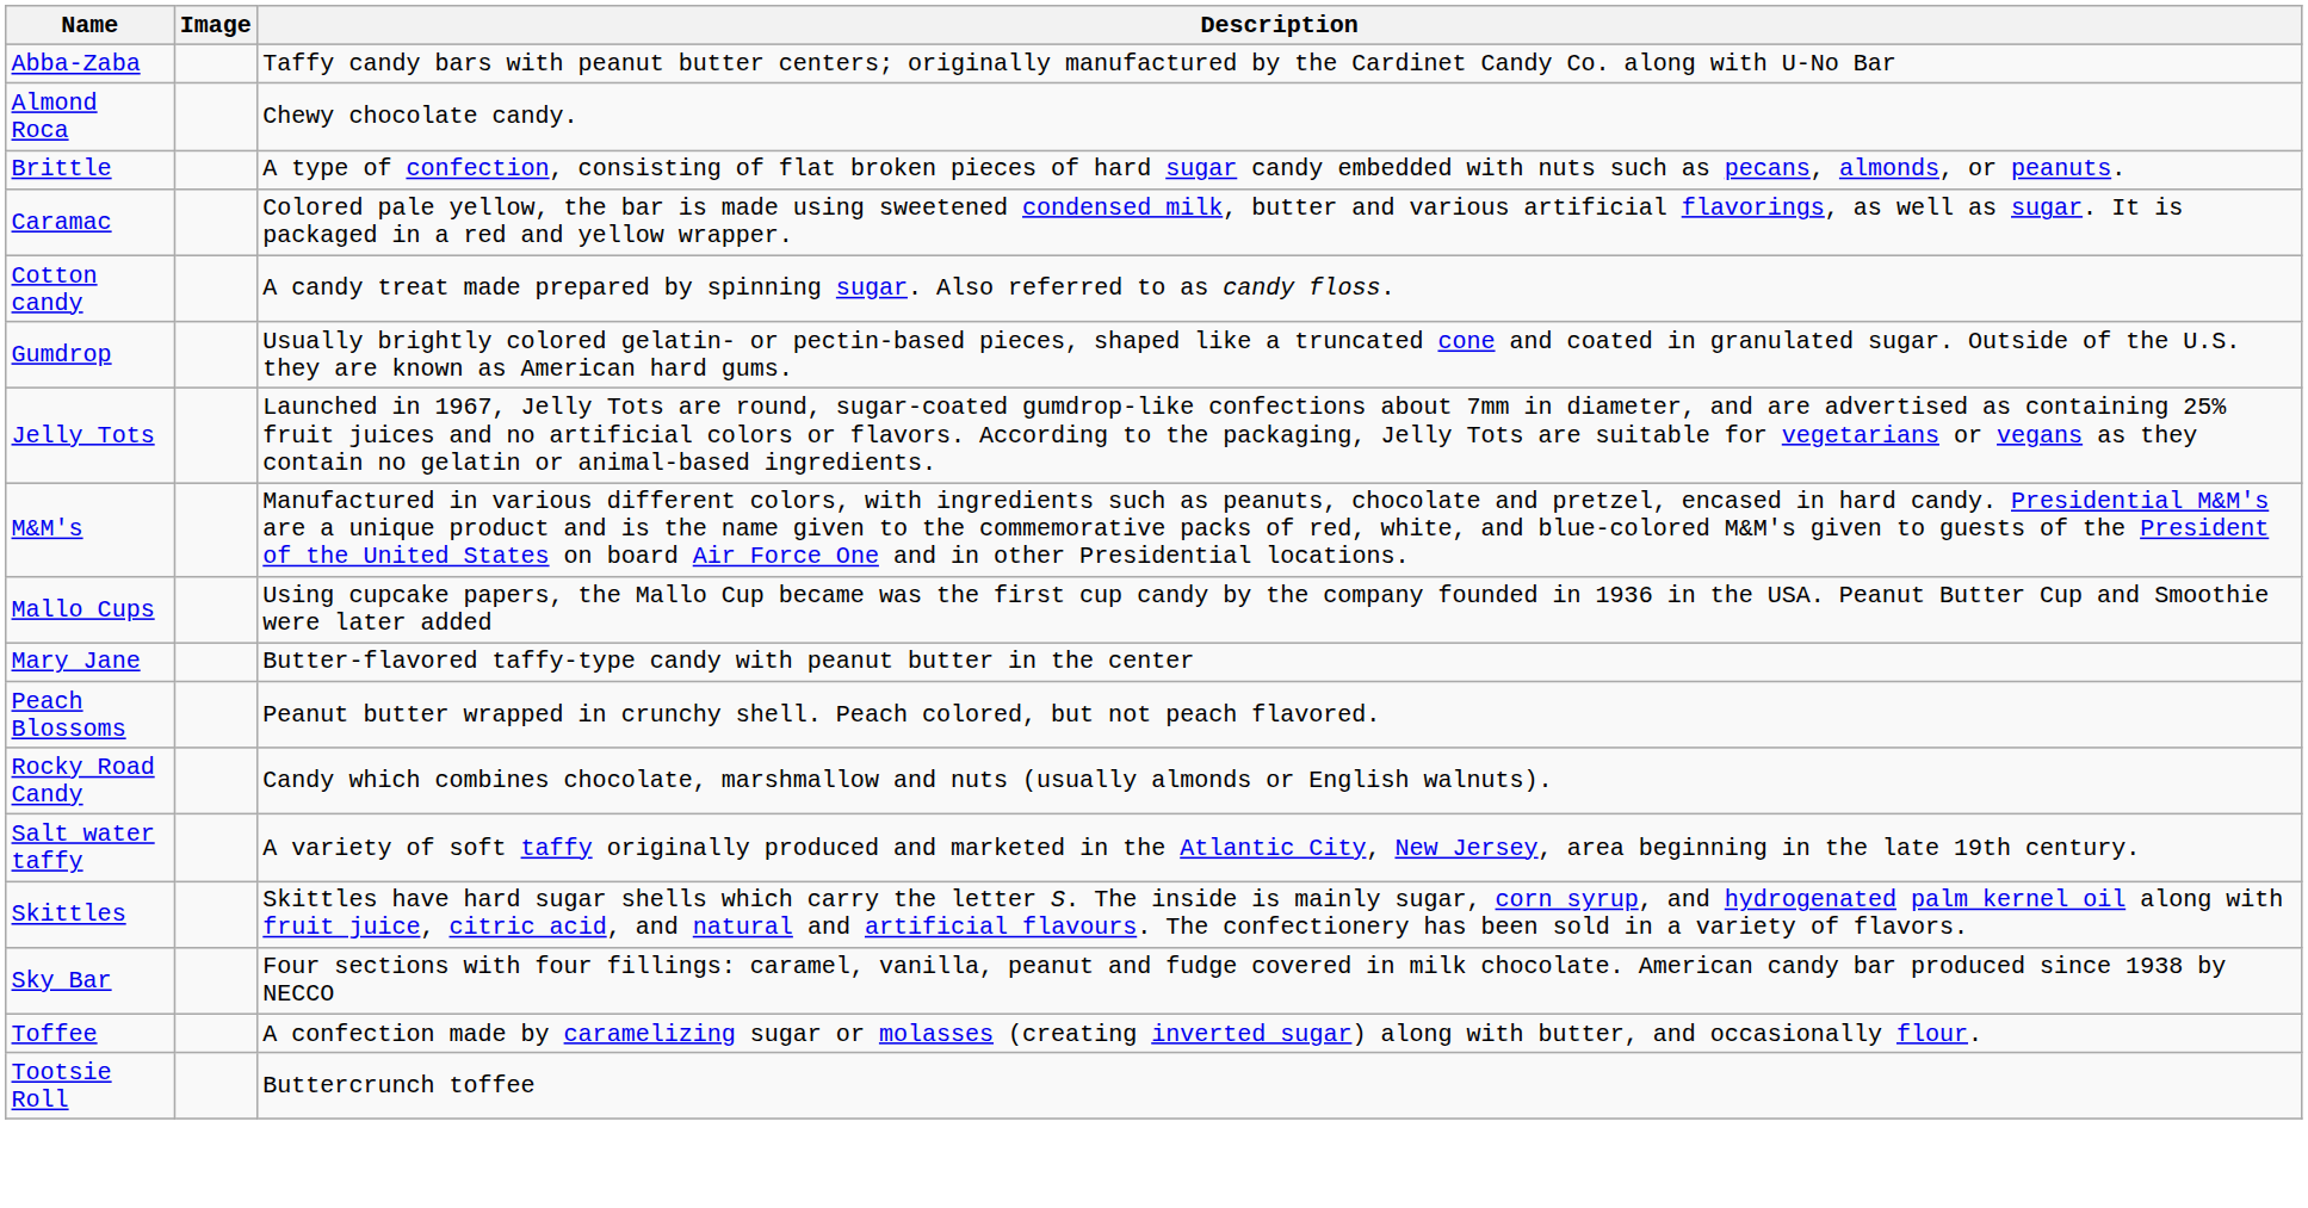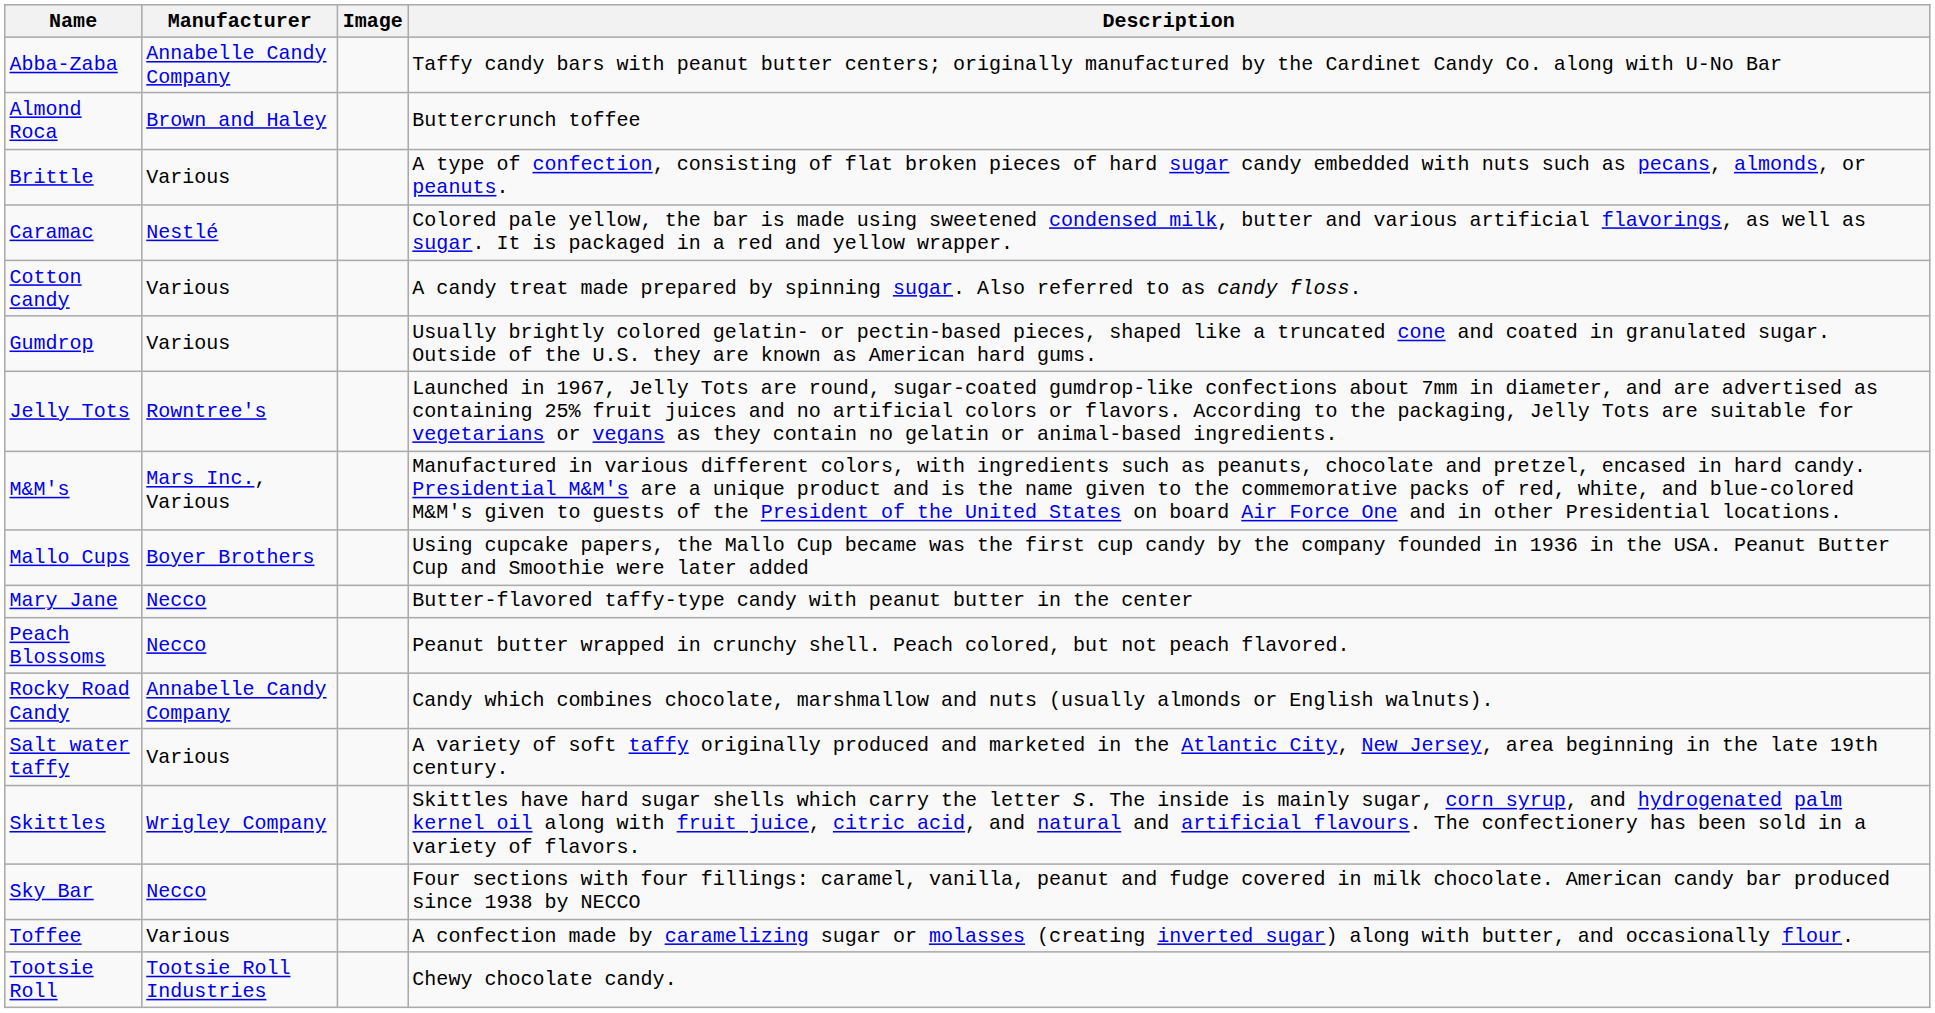+ column: Manufacturer | Annabelle Candy Company | Brown and Haley | Various | Nestlé | Various | Various | Rowntree's | Mars Inc., Various | Boyer Brothers | Necco | Necco | Annabelle Candy Company | Various | Wrigley Company | Necco | Various | Tootsie Roll Industries
Almond Roca | Description: Chewy chocolate candy. -> Buttercrunch toffee
Tootsie Roll | Description: Buttercrunch toffee -> Chewy chocolate candy.
